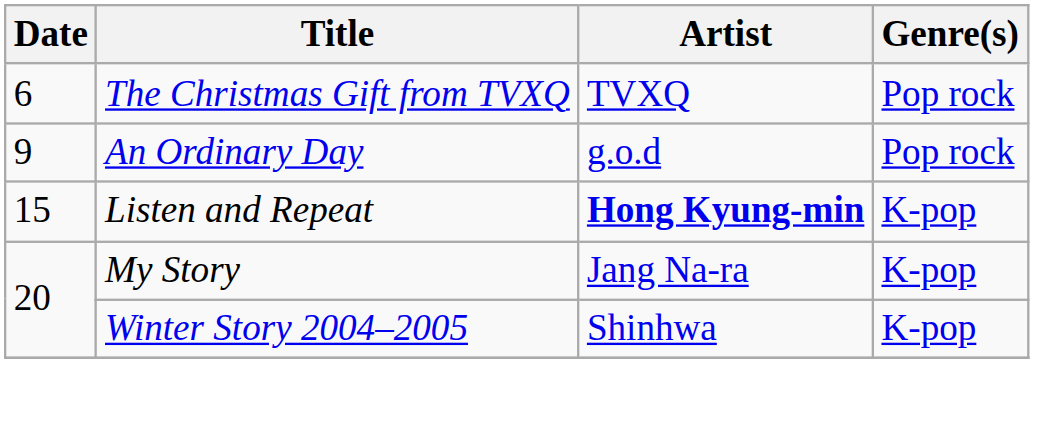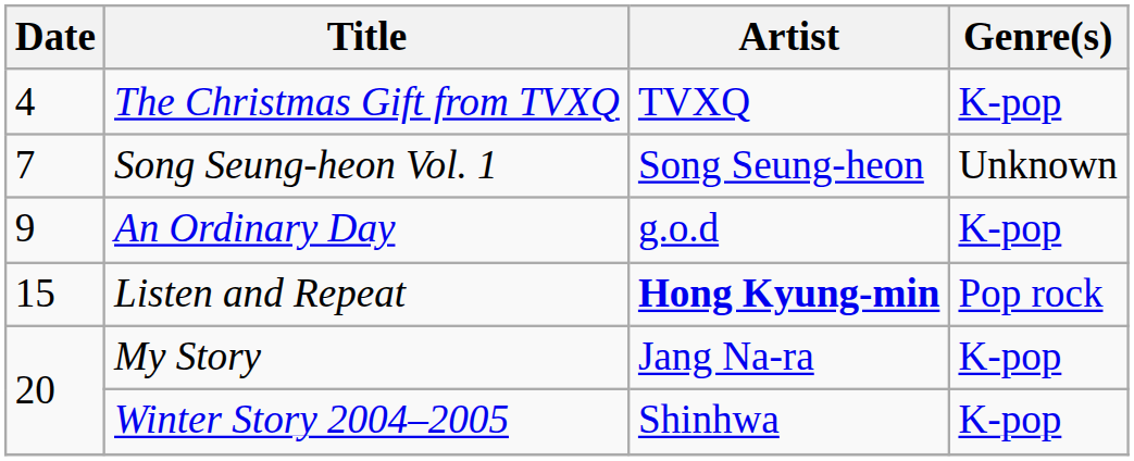The Christmas Gift from TVXQ | Date: 6 -> 4
The Christmas Gift from TVXQ | Genre(s): Pop rock -> K-pop
+ row: 7 | Song Seung-heon Vol. 1 | Song Seung-heon | Unknown
An Ordinary Day | Genre(s): Pop rock -> K-pop
Listen and Repeat | Genre(s): K-pop -> Pop rock
